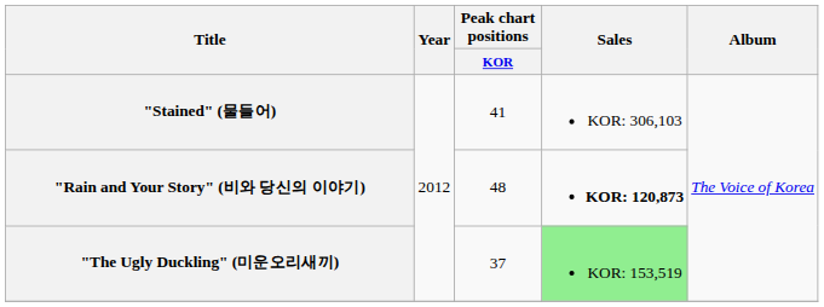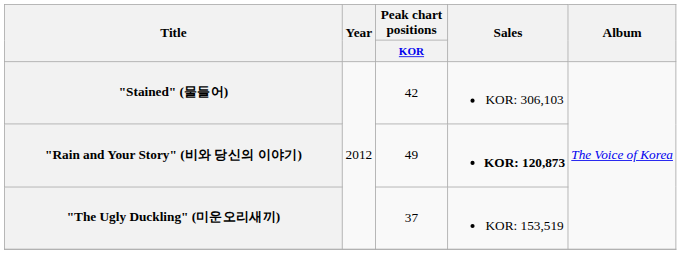"Stained" (물들어) | Peak chart positions / KOR: 41 -> 42
"Rain and Your Story" (비와 당신의 이야기) | Peak chart positions / KOR: 48 -> 49
"The Ugly Duckling" (미운오리새끼) | Sales: lightgreen background -> no background
